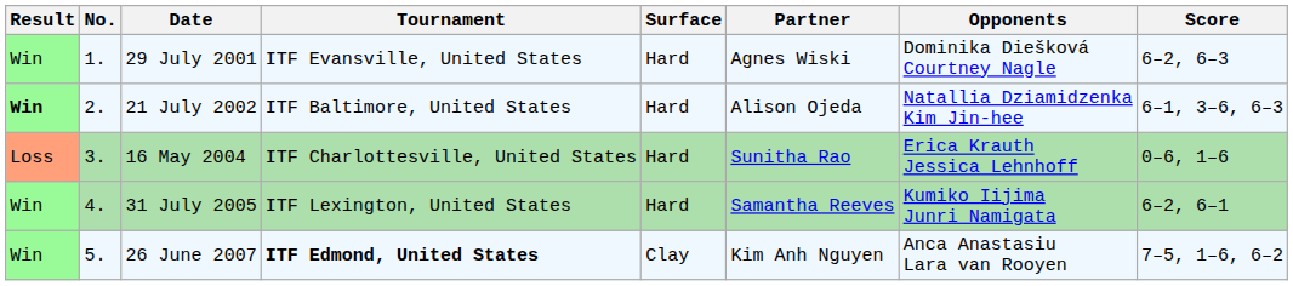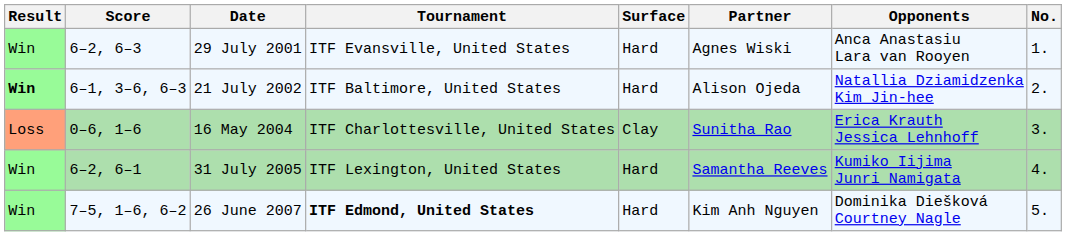columns swapped: No. <-> Score
29 July 2001 | Opponents: Dominika Diešková Courtney Nagle -> Anca Anastasiu Lara van Rooyen
16 May 2004 | Surface: Hard -> Clay
26 June 2007 | Surface: Clay -> Hard
26 June 2007 | Opponents: Anca Anastasiu Lara van Rooyen -> Dominika Diešková Courtney Nagle
